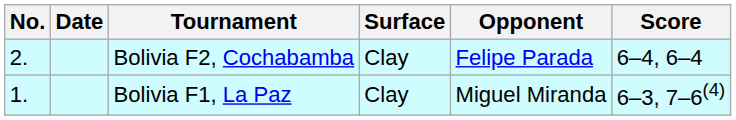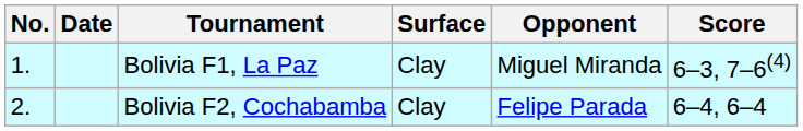rows swapped: Bolivia F1, La Paz <-> Bolivia F2, Cochabamba
